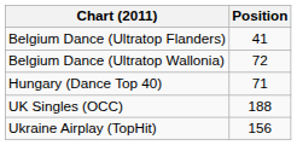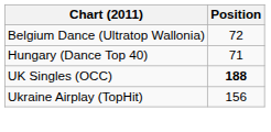- row: Belgium Dance (Ultratop Flanders) | 41
UK Singles (OCC) | Position: normal -> bold
